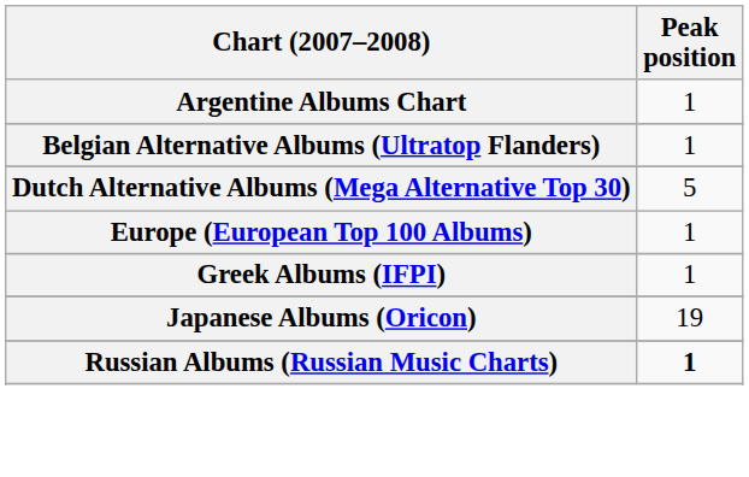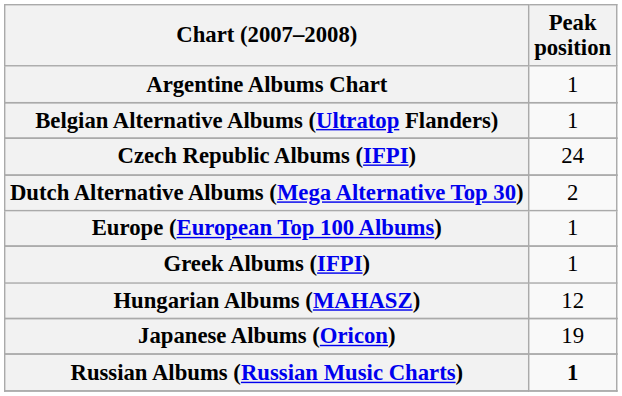+ row: Czech Republic Albums (IFPI) | 24
Dutch Alternative Albums (Mega Alternative Top 30) | Peak position: 5 -> 2
+ row: Hungarian Albums (MAHASZ) | 12
